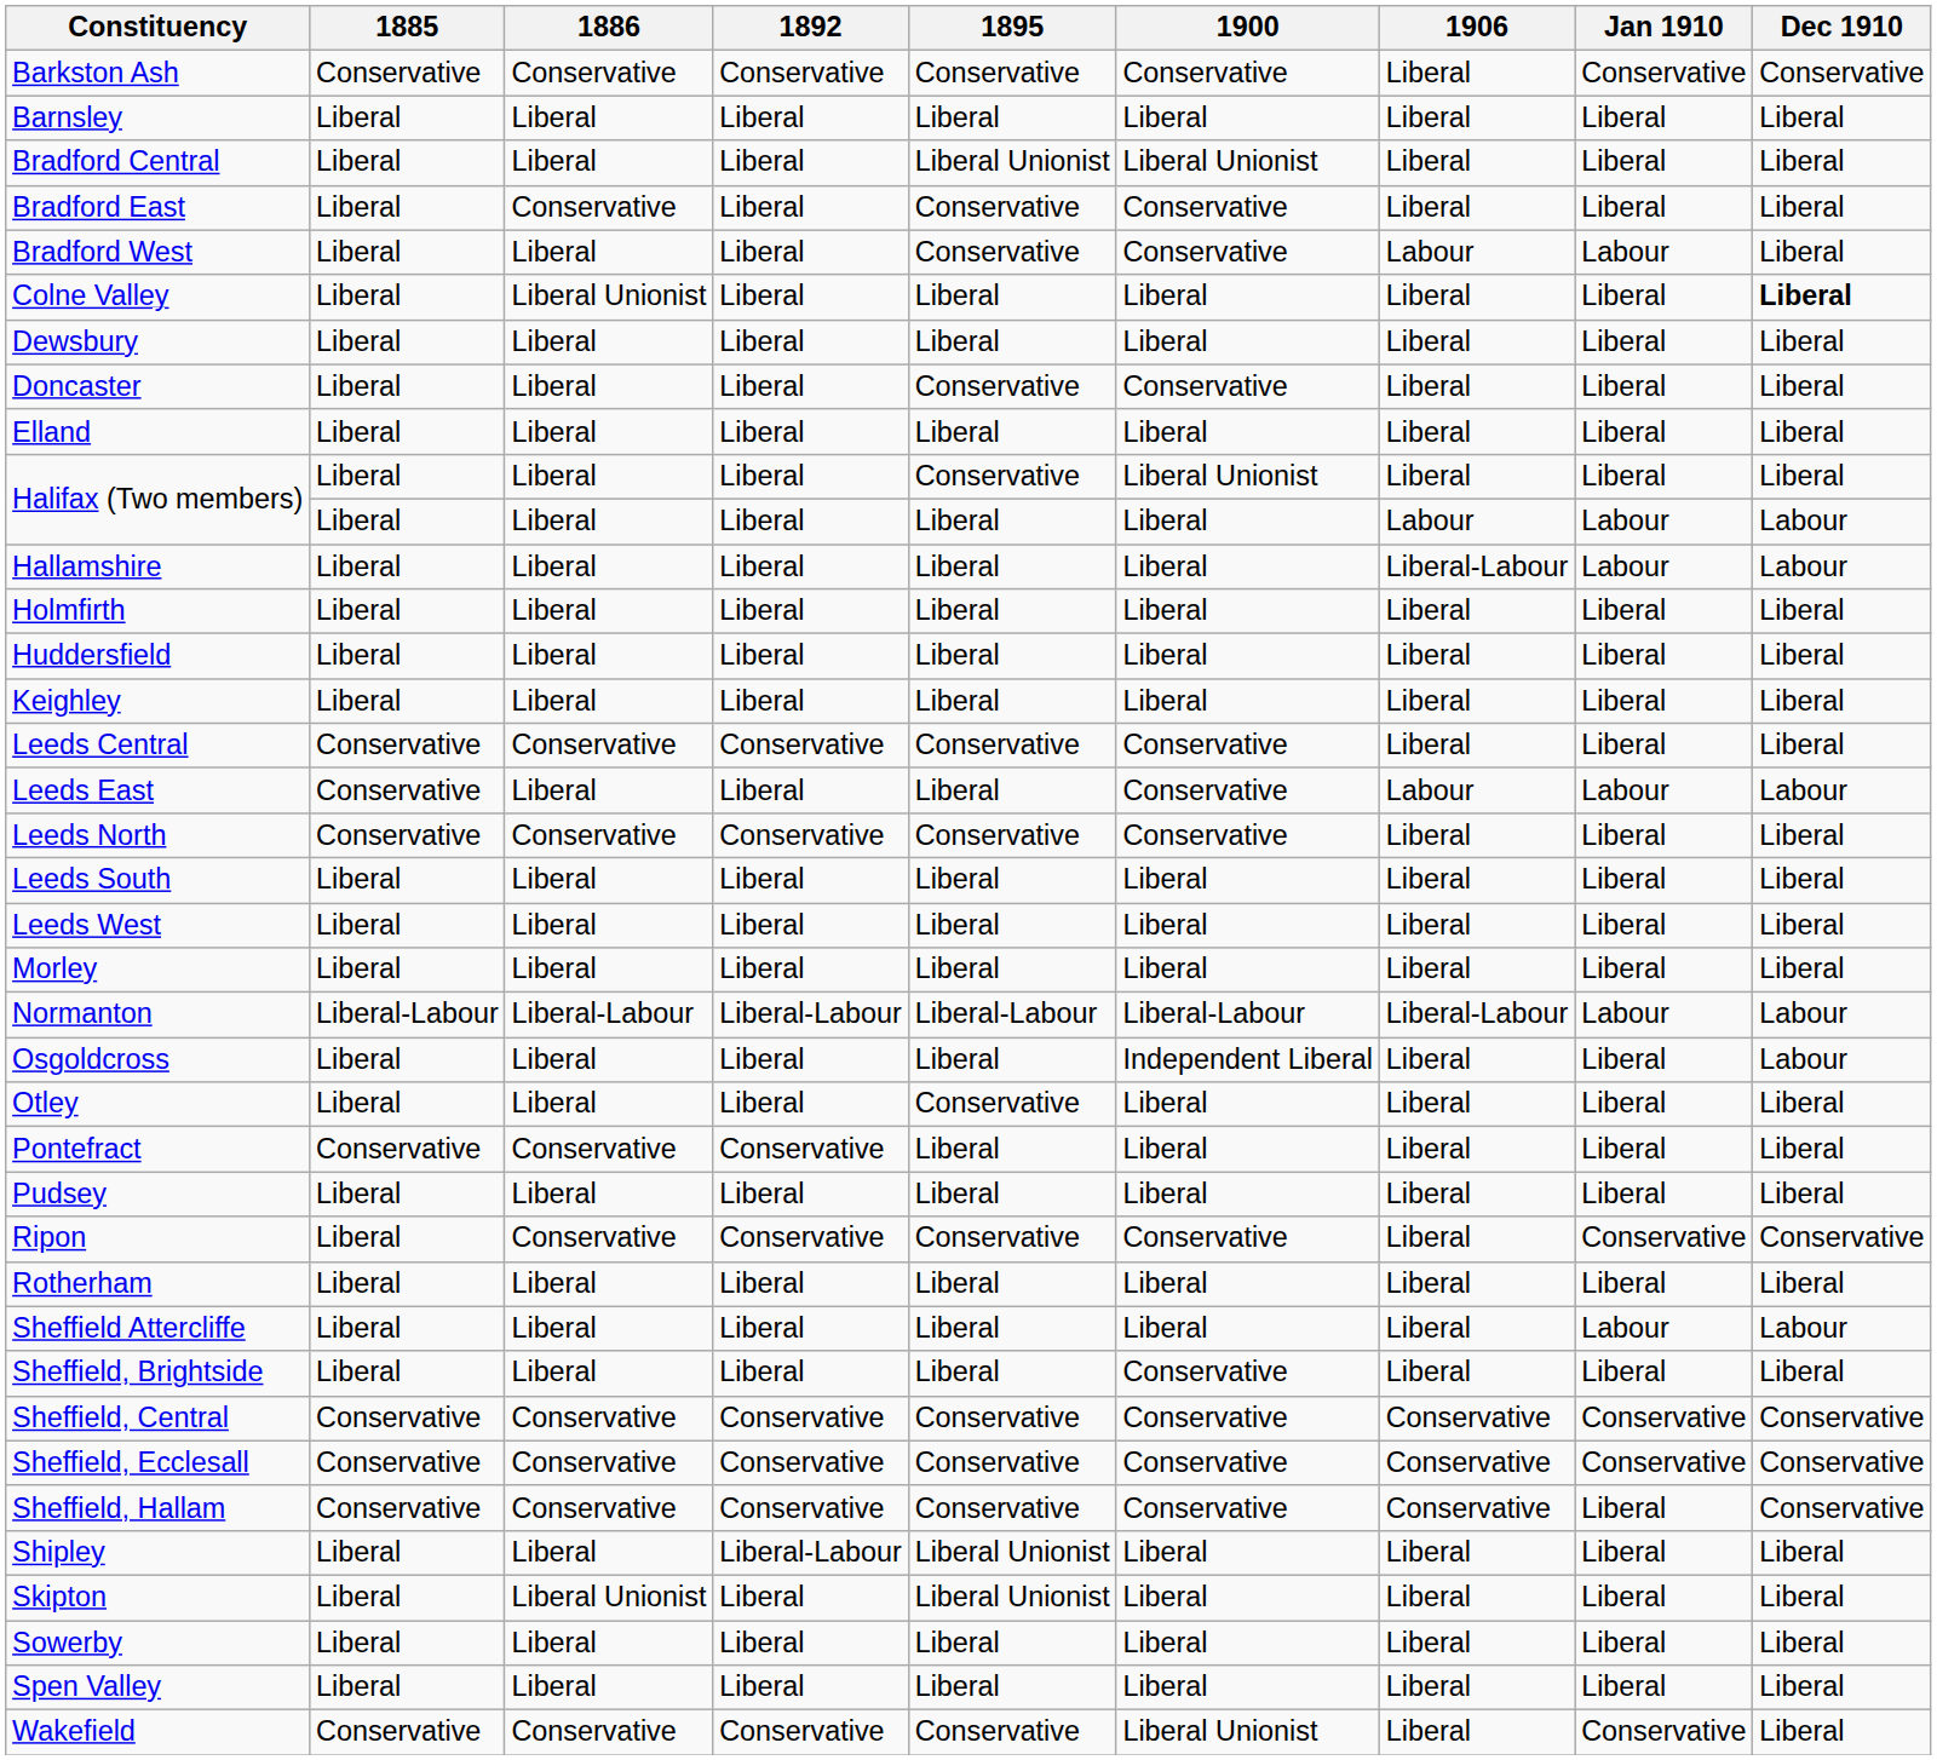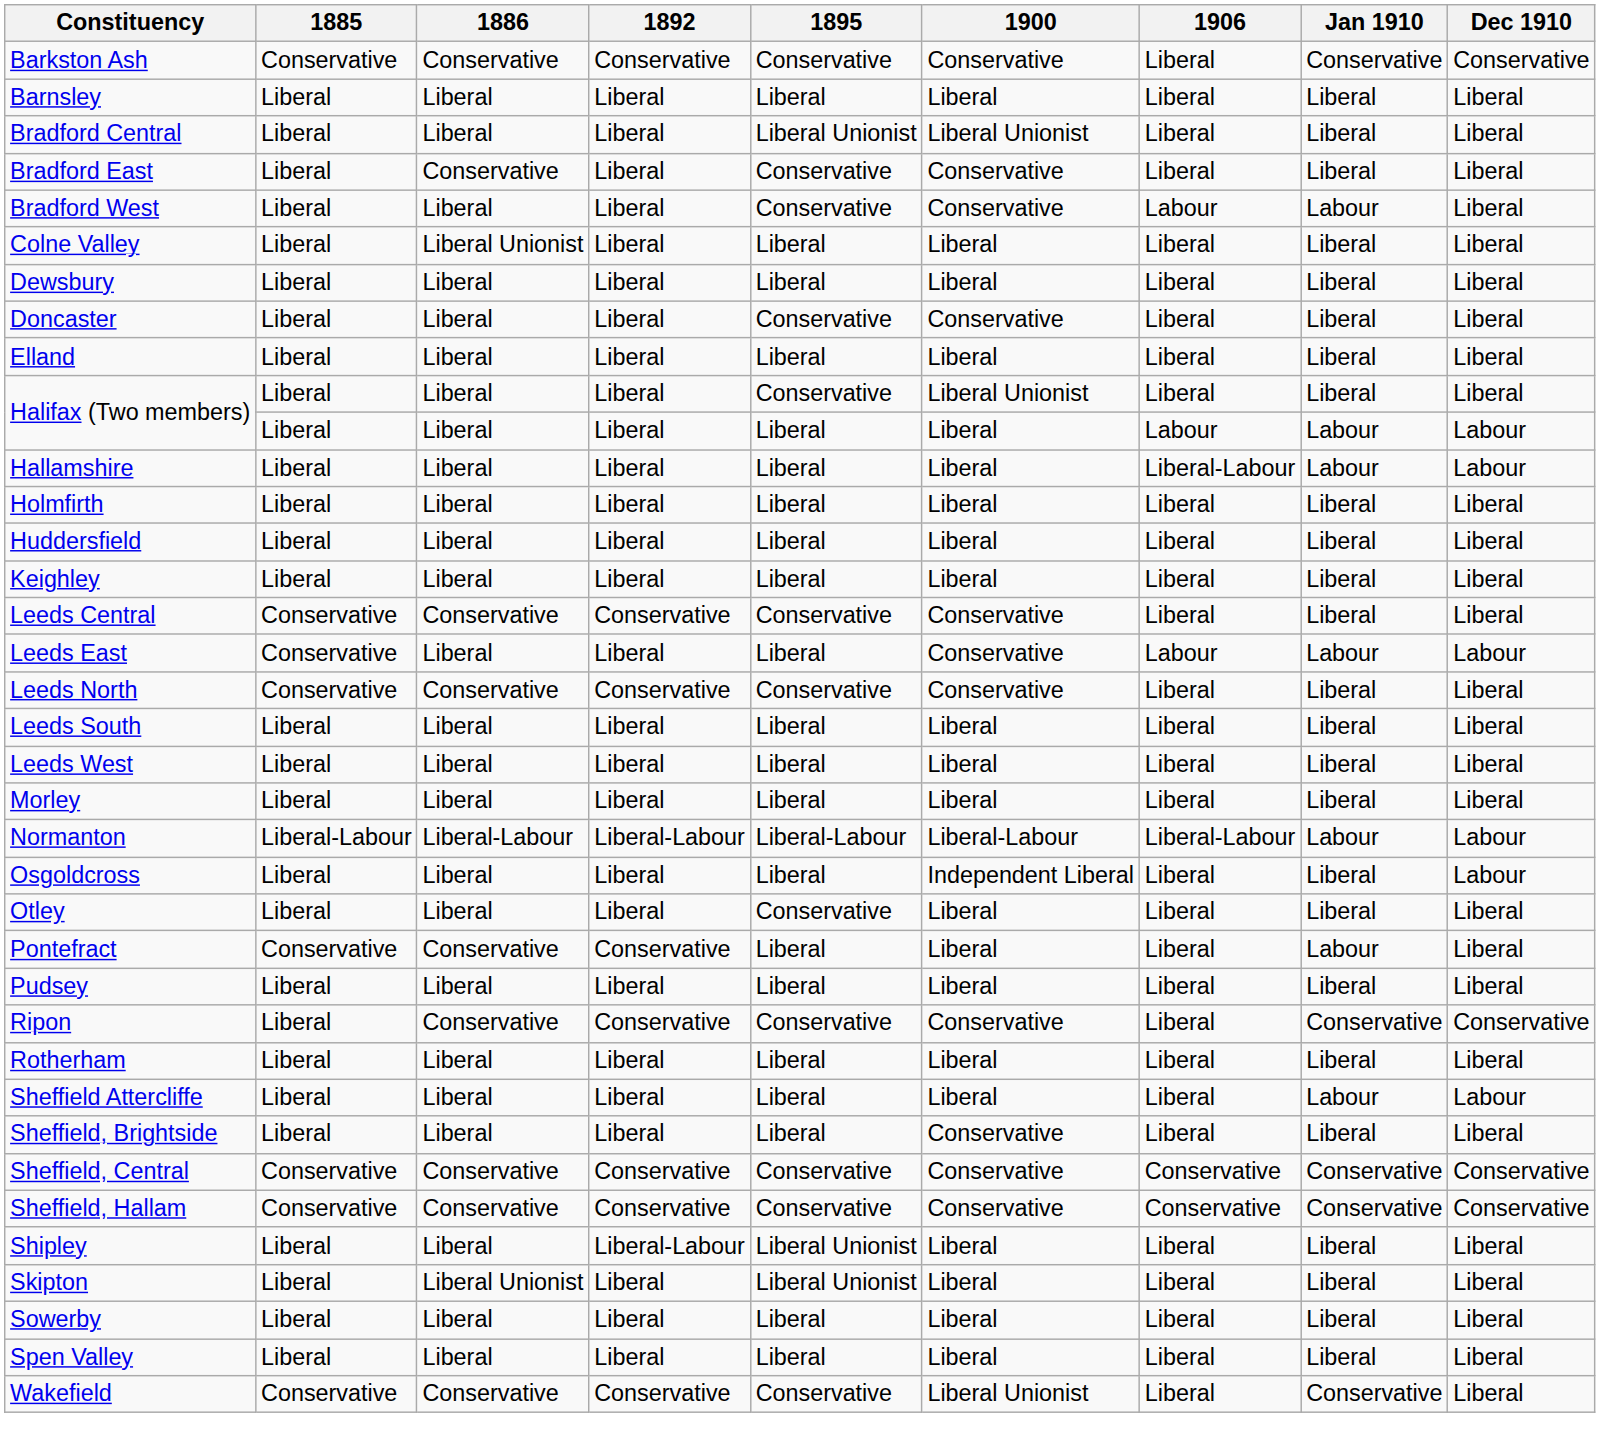Colne Valley | Dec 1910: bold -> normal
Pontefract | Jan 1910: Liberal -> Labour
- row: Sheffield, Ecclesall | Conservative | Conservative | Conservative | Conservative | Conservative | Conservative | Conservative | Conservative
Sheffield, Hallam | Jan 1910: Liberal -> Conservative
